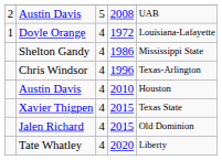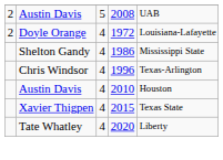Doyle Orange | column 1: 1 -> 2
- row: Jalen Richard | 4 | 2015 | Old Dominion
